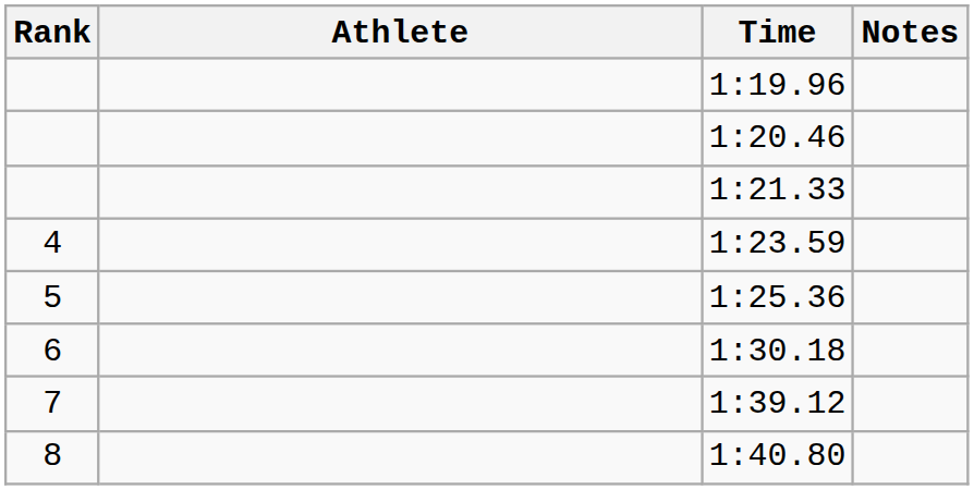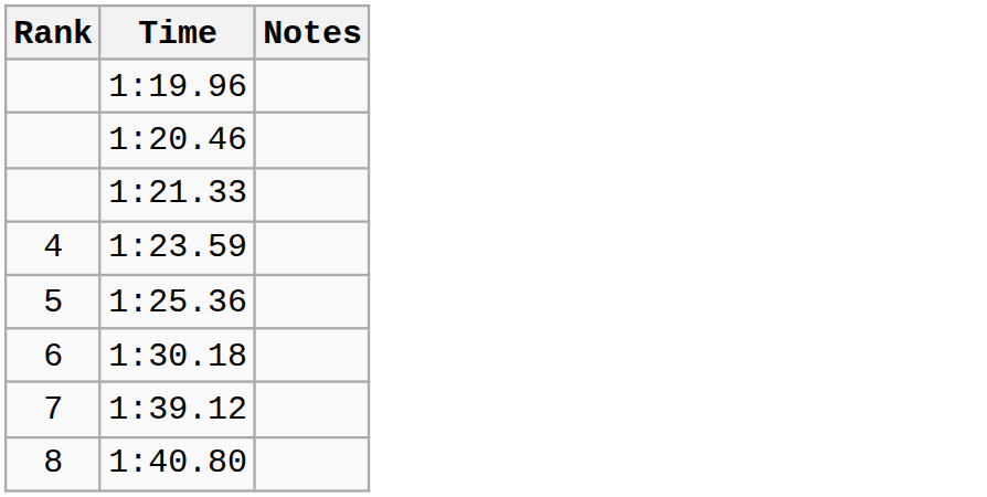- column: Athlete
